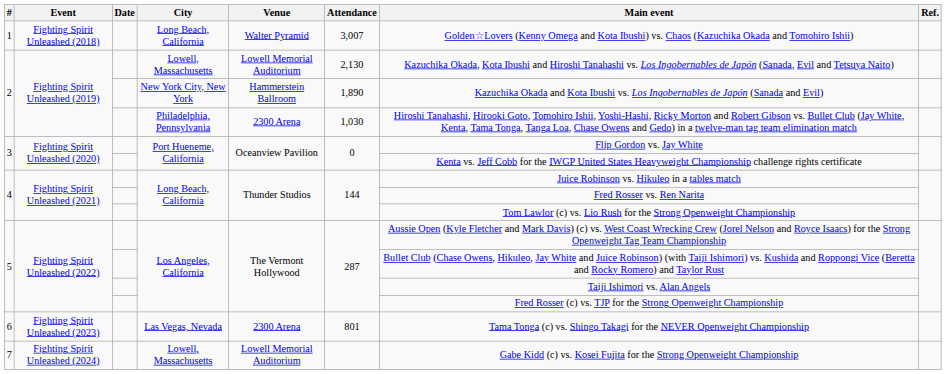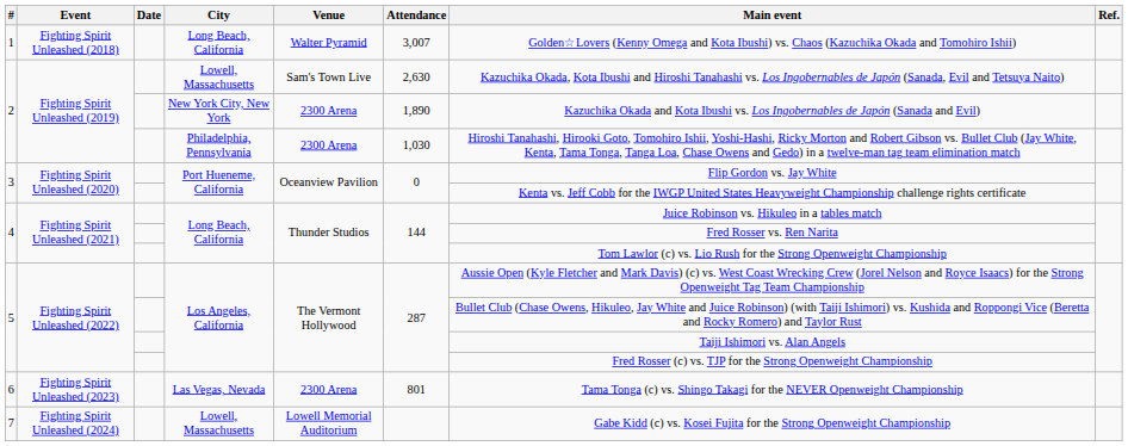2 / Lowell, Massachusetts | Venue: Lowell Memorial Auditorium -> Sam's Town Live
2 / Lowell, Massachusetts | Attendance: 2,130 -> 2,630
2 / New York City, New York | Venue: Hammerstein Ballroom -> 2300 Arena
